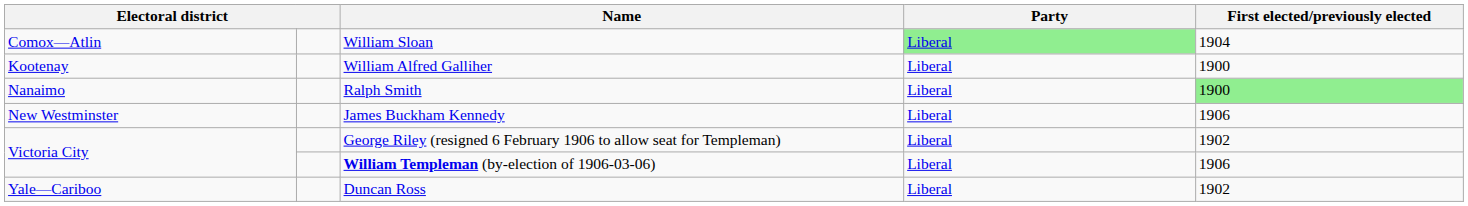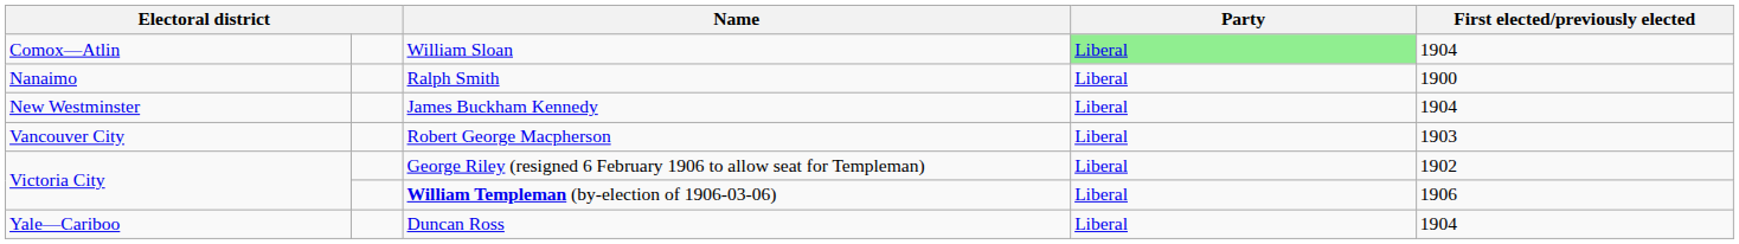- row: Kootenay | William Alfred Galliher | Liberal | 1900
Ralph Smith | First elected/previously elected: lightgreen background -> no background
James Buckham Kennedy | First elected/previously elected: 1906 -> 1904
+ row: Vancouver City | Robert George Macpherson | Liberal | 1903
Duncan Ross | First elected/previously elected: 1902 -> 1904
